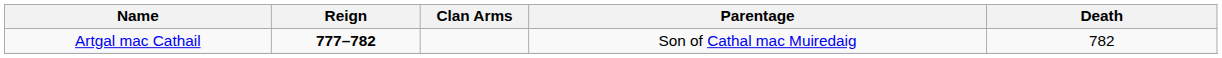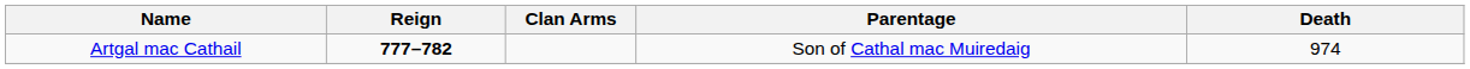Artgal mac Cathail | Death: 782 -> 974
